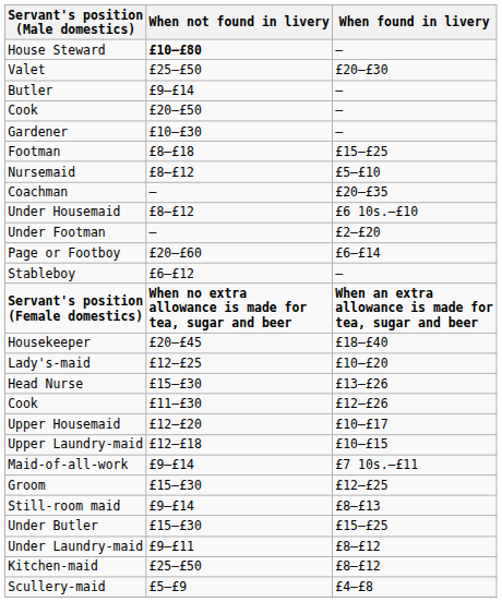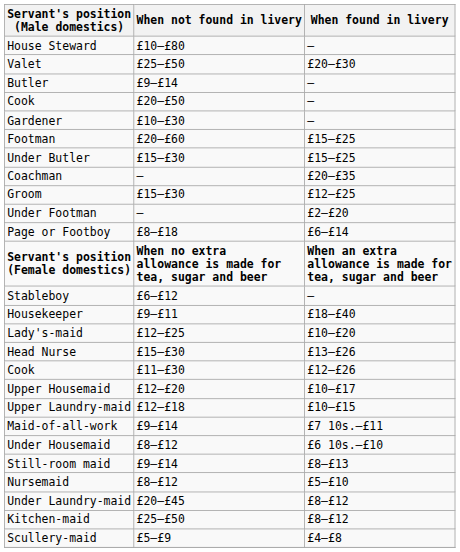House Steward | When not found in livery: bold -> normal
Footman | When not found in livery: £8–£18 -> £20–£60
rows swapped: Under Butler <-> Nursemaid
rows swapped: Groom <-> Under Housemaid
Page or Footboy | When not found in livery: £20–£60 -> £8–£18
rows swapped: Stableboy <-> Servant's position (Female domestics)
Housekeeper | When not found in livery: £20–£45 -> £9–£11
Under Laundry-maid | When not found in livery: £9–£11 -> £20–£45
